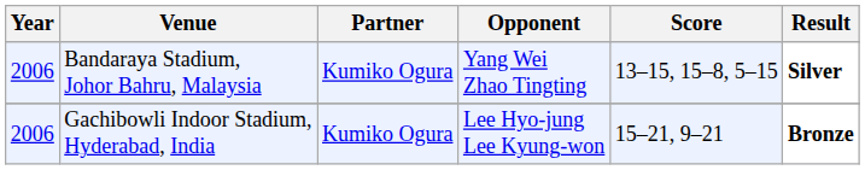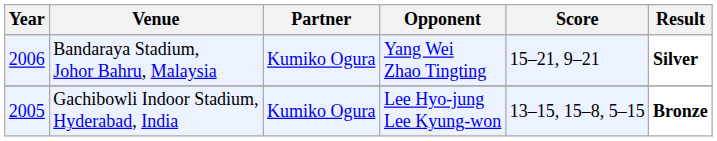Bandaraya Stadium, Johor Bahru, Malaysia | Score: 13–15, 15–8, 5–15 -> 15–21, 9–21
Gachibowli Indoor Stadium, Hyderabad, India | Year: 2006 -> 2005
Gachibowli Indoor Stadium, Hyderabad, India | Score: 15–21, 9–21 -> 13–15, 15–8, 5–15
